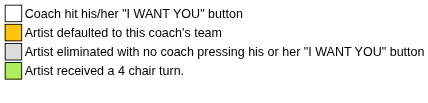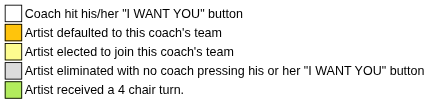+ row: Artist elected to join this coach's team
